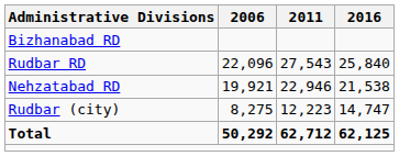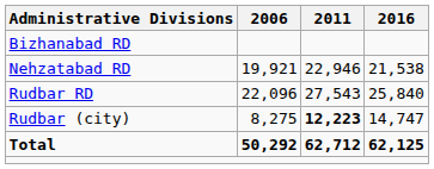rows swapped: Nehzatabad RD <-> Rudbar RD
Rudbar (city) | 2011: normal -> bold
